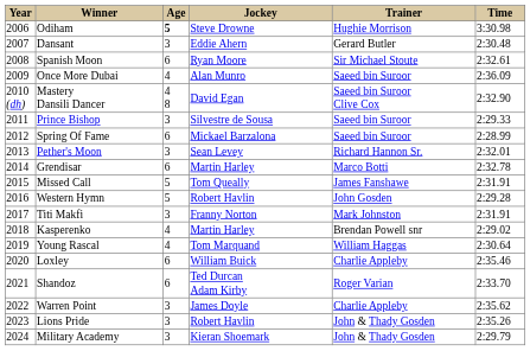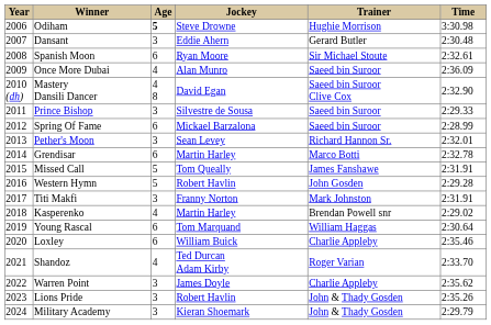Young Rascal | Age: 4 -> 6
Shandoz | Age: 6 -> 4
